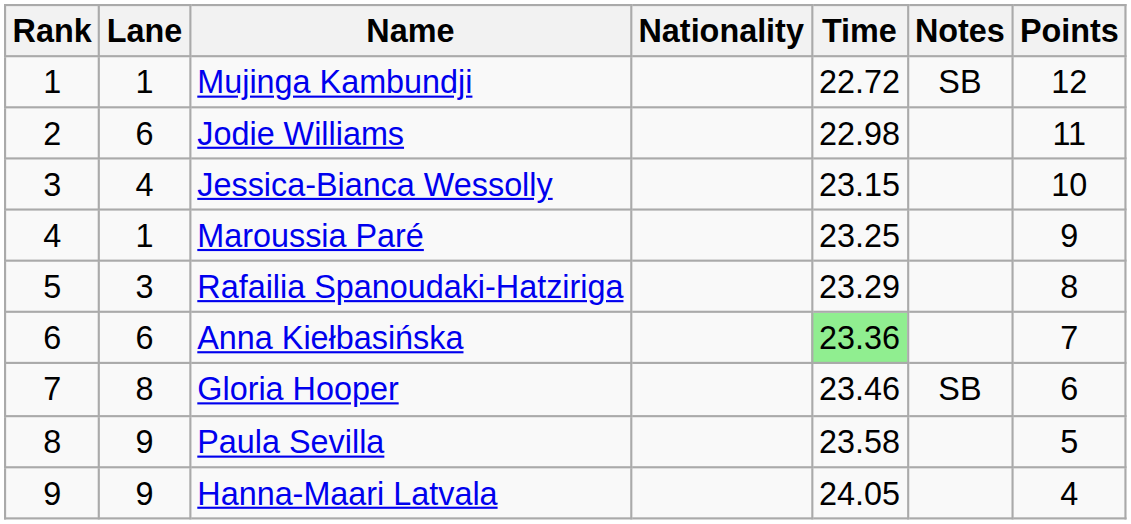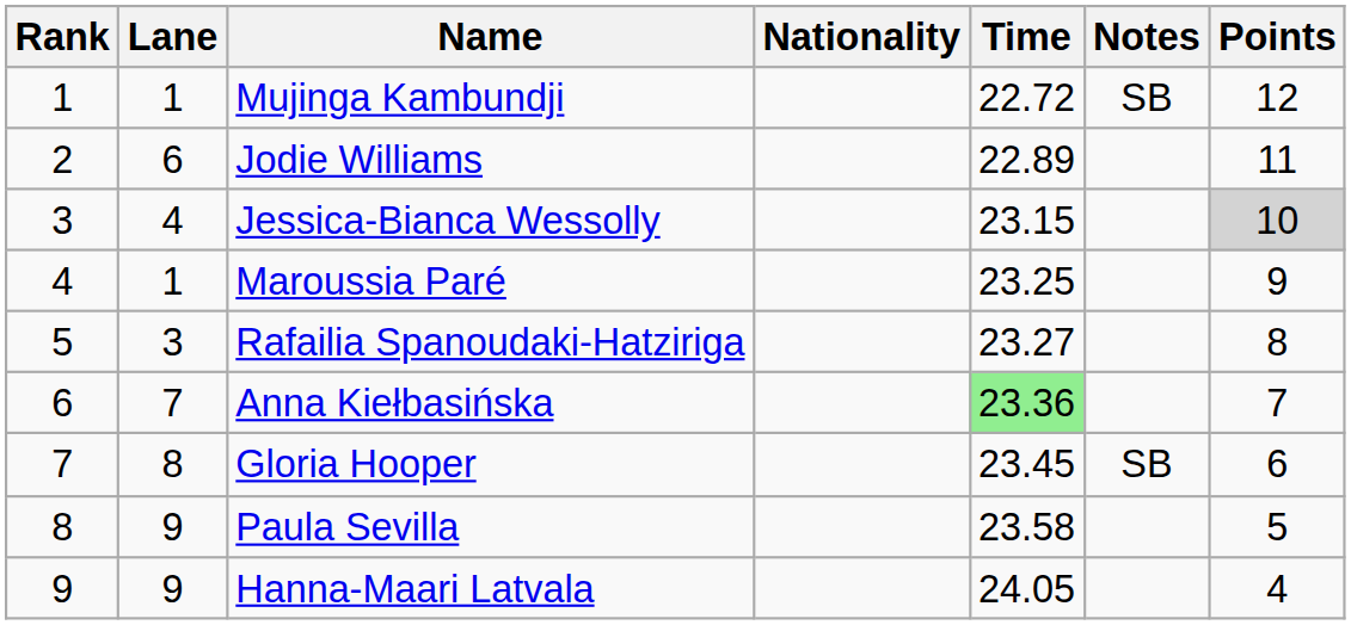Jodie Williams | Time: 22.98 -> 22.89
Jessica-Bianca Wessolly | Points: no background -> lightgrey background
Rafailia Spanoudaki-Hatziriga | Time: 23.29 -> 23.27
Anna Kiełbasińska | Lane: 6 -> 7
Gloria Hooper | Time: 23.46 -> 23.45
